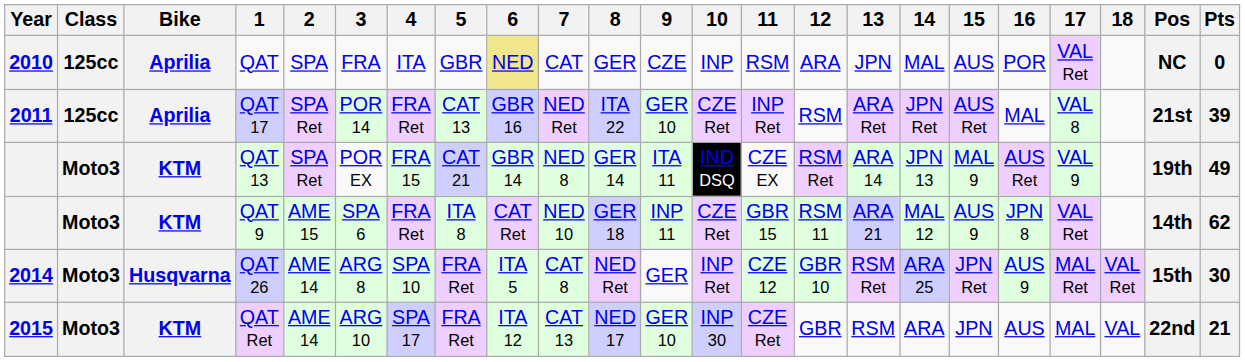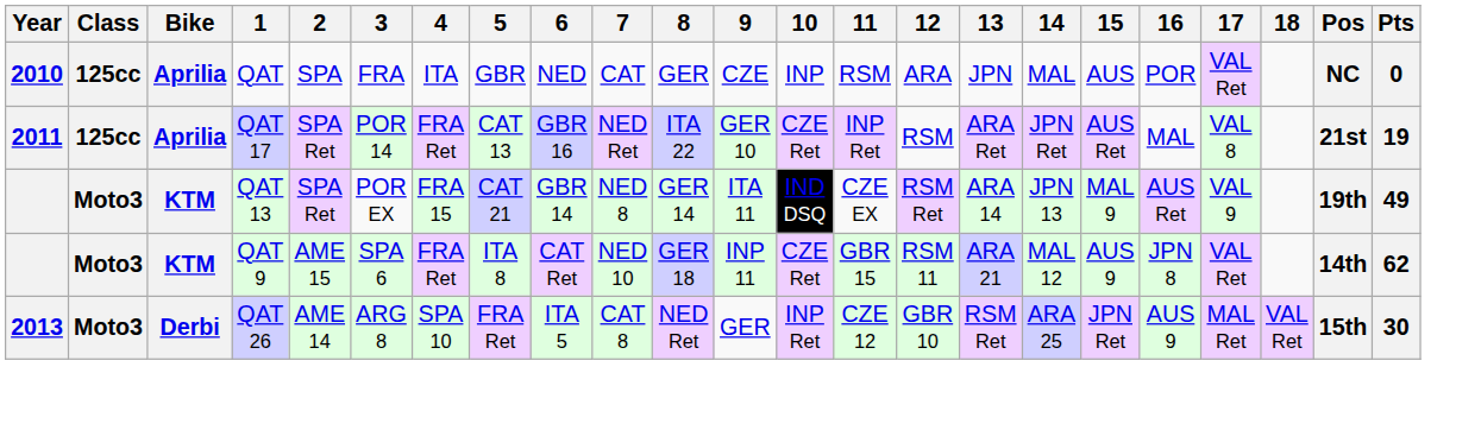QAT | 6: khaki background -> no background
QAT 17 | Pts: 39 -> 19
QAT 26 | Year: 2014 -> 2013
QAT 26 | Bike: Husqvarna -> Derbi
- row: 2015 | Moto3 | KTM | QAT Ret | AME 14 | ARG 10 | SPA 17 | FRA Ret | ITA 12 | CAT 13 | NED 17 | GER 10 | INP 30 | CZE Ret | GBR | RSM | ARA | JPN | AUS | MAL | VAL | 22nd | 21
